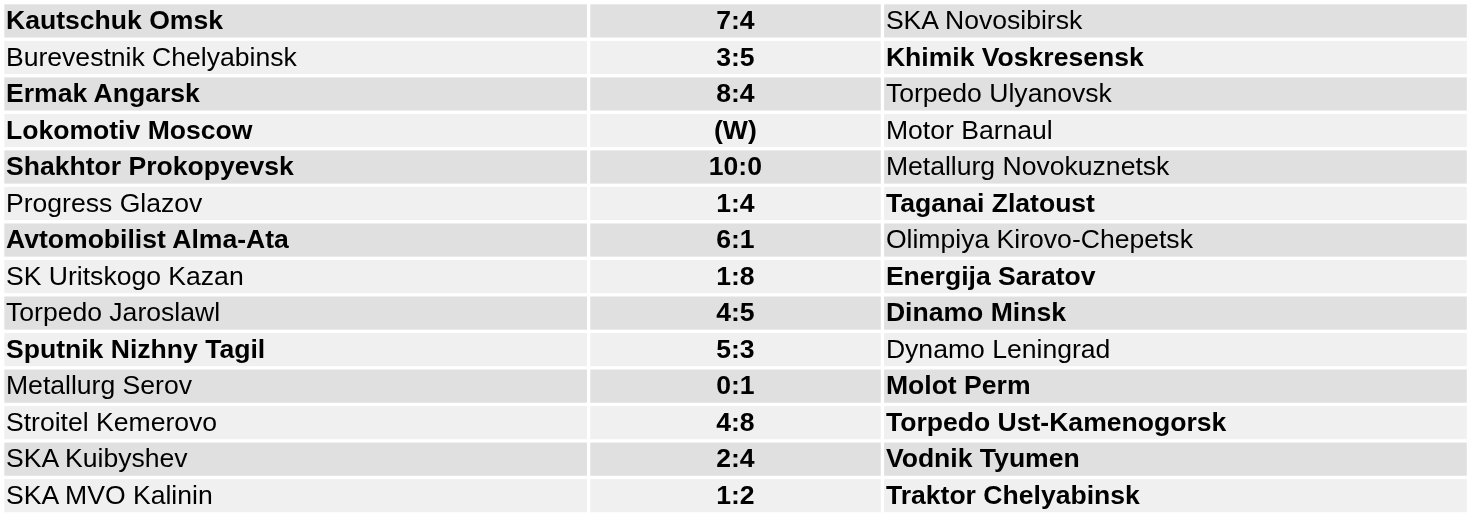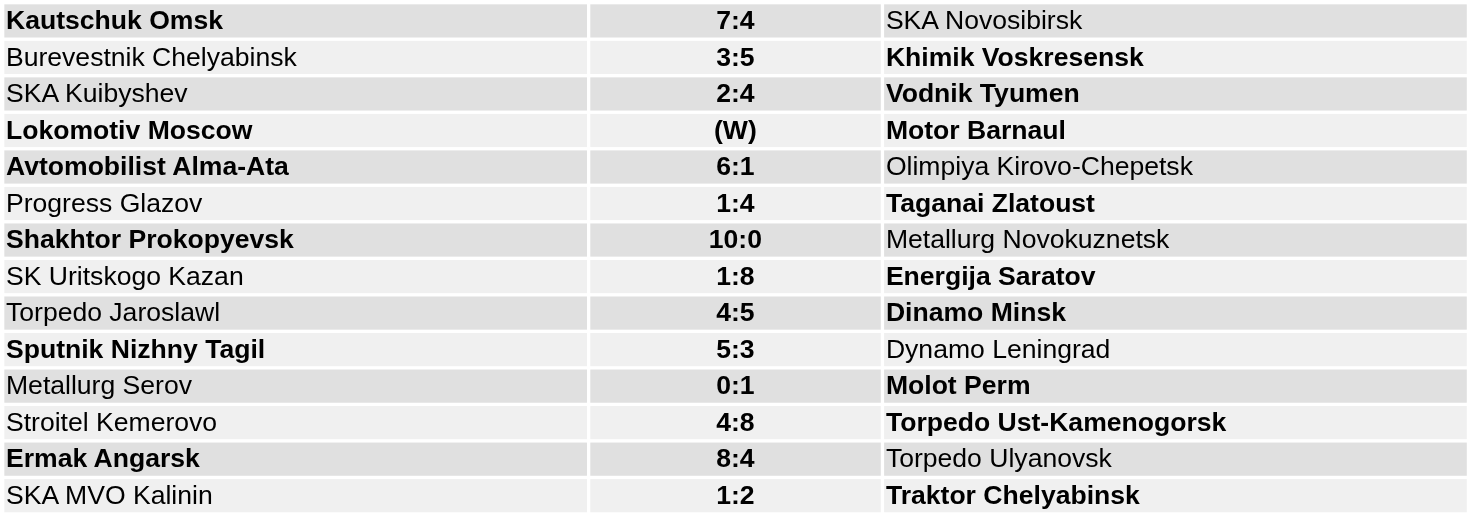rows swapped: Ermak Angarsk <-> SKA Kuibyshev
Lokomotiv Moscow | column 3: normal -> bold
rows swapped: Shakhtor Prokopyevsk <-> Avtomobilist Alma-Ata
